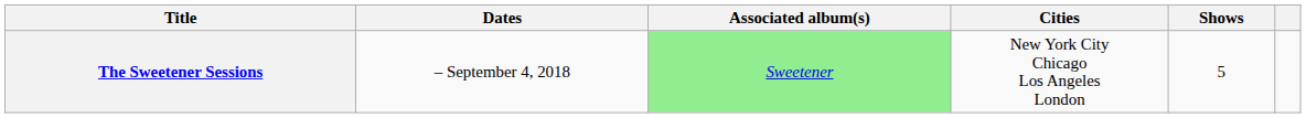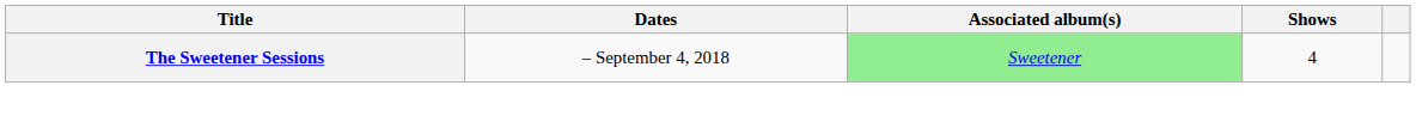- column: Cities | New York City Chicago Los Angeles London
The Sweetener Sessions | Shows: 5 -> 4
